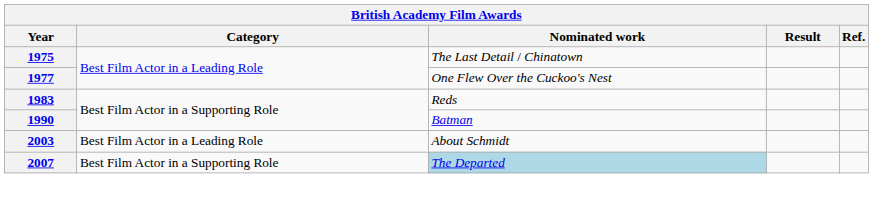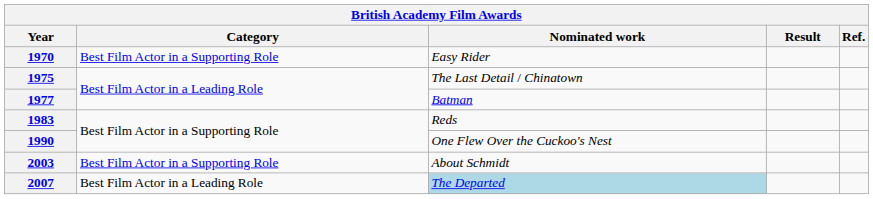+ row: 1970 | Best Film Actor in a Supporting Role | Easy Rider
1977 | Nominated work: One Flew Over the Cuckoo's Nest -> Batman
1990 | Nominated work: Batman -> One Flew Over the Cuckoo's Nest
2003 | Category: Best Film Actor in a Leading Role -> Best Film Actor in a Supporting Role
2007 | Category: Best Film Actor in a Supporting Role -> Best Film Actor in a Leading Role
